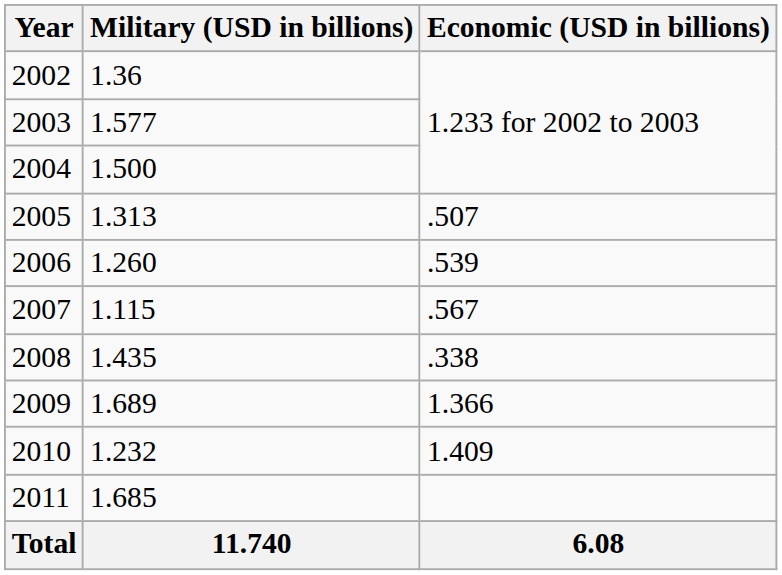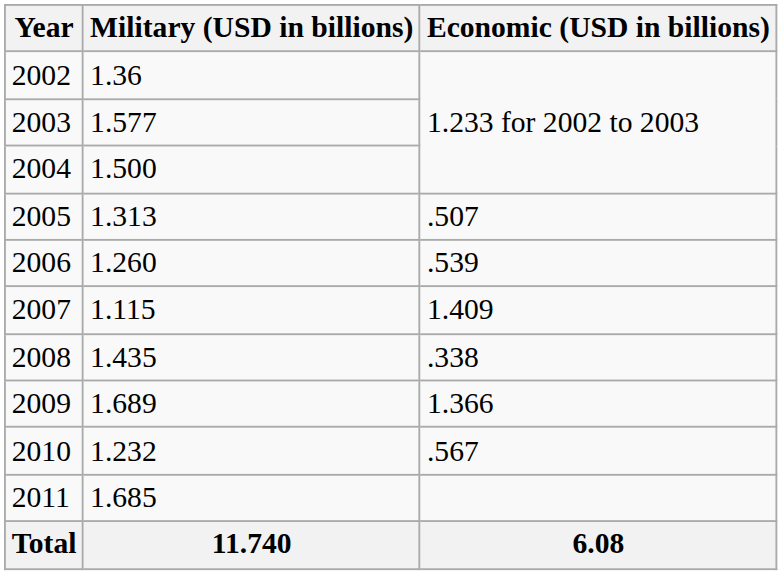2007 | Economic (USD in billions): .567 -> 1.409
2010 | Economic (USD in billions): 1.409 -> .567
